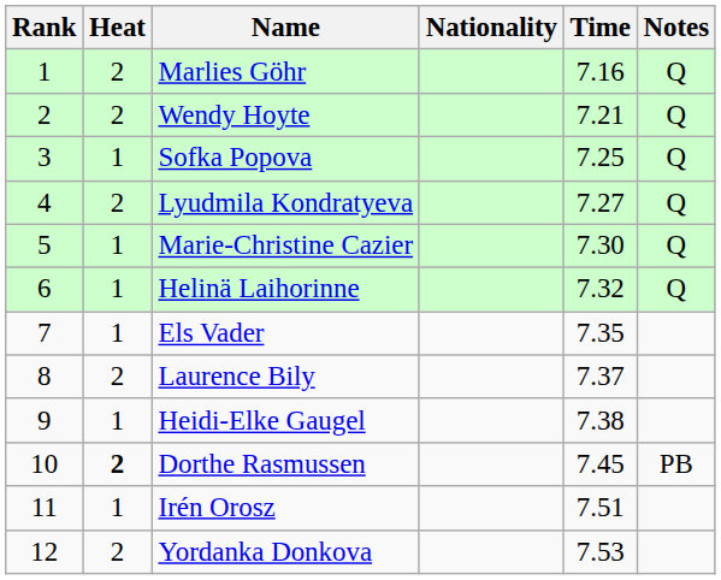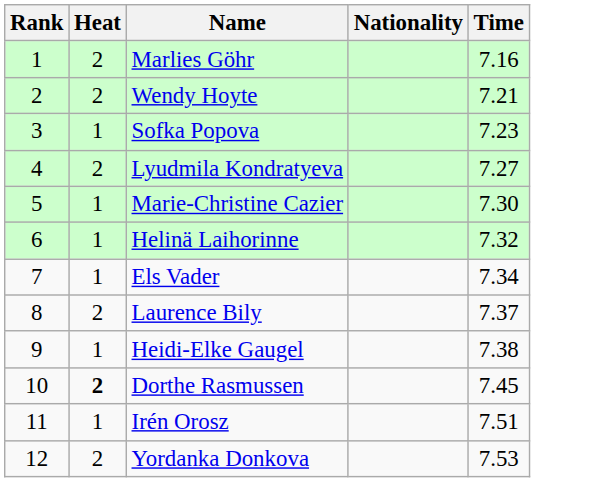- column: Notes | Q | Q | Q | Q | Q | Q | PB
Sofka Popova | Time: 7.25 -> 7.23
Els Vader | Time: 7.35 -> 7.34
